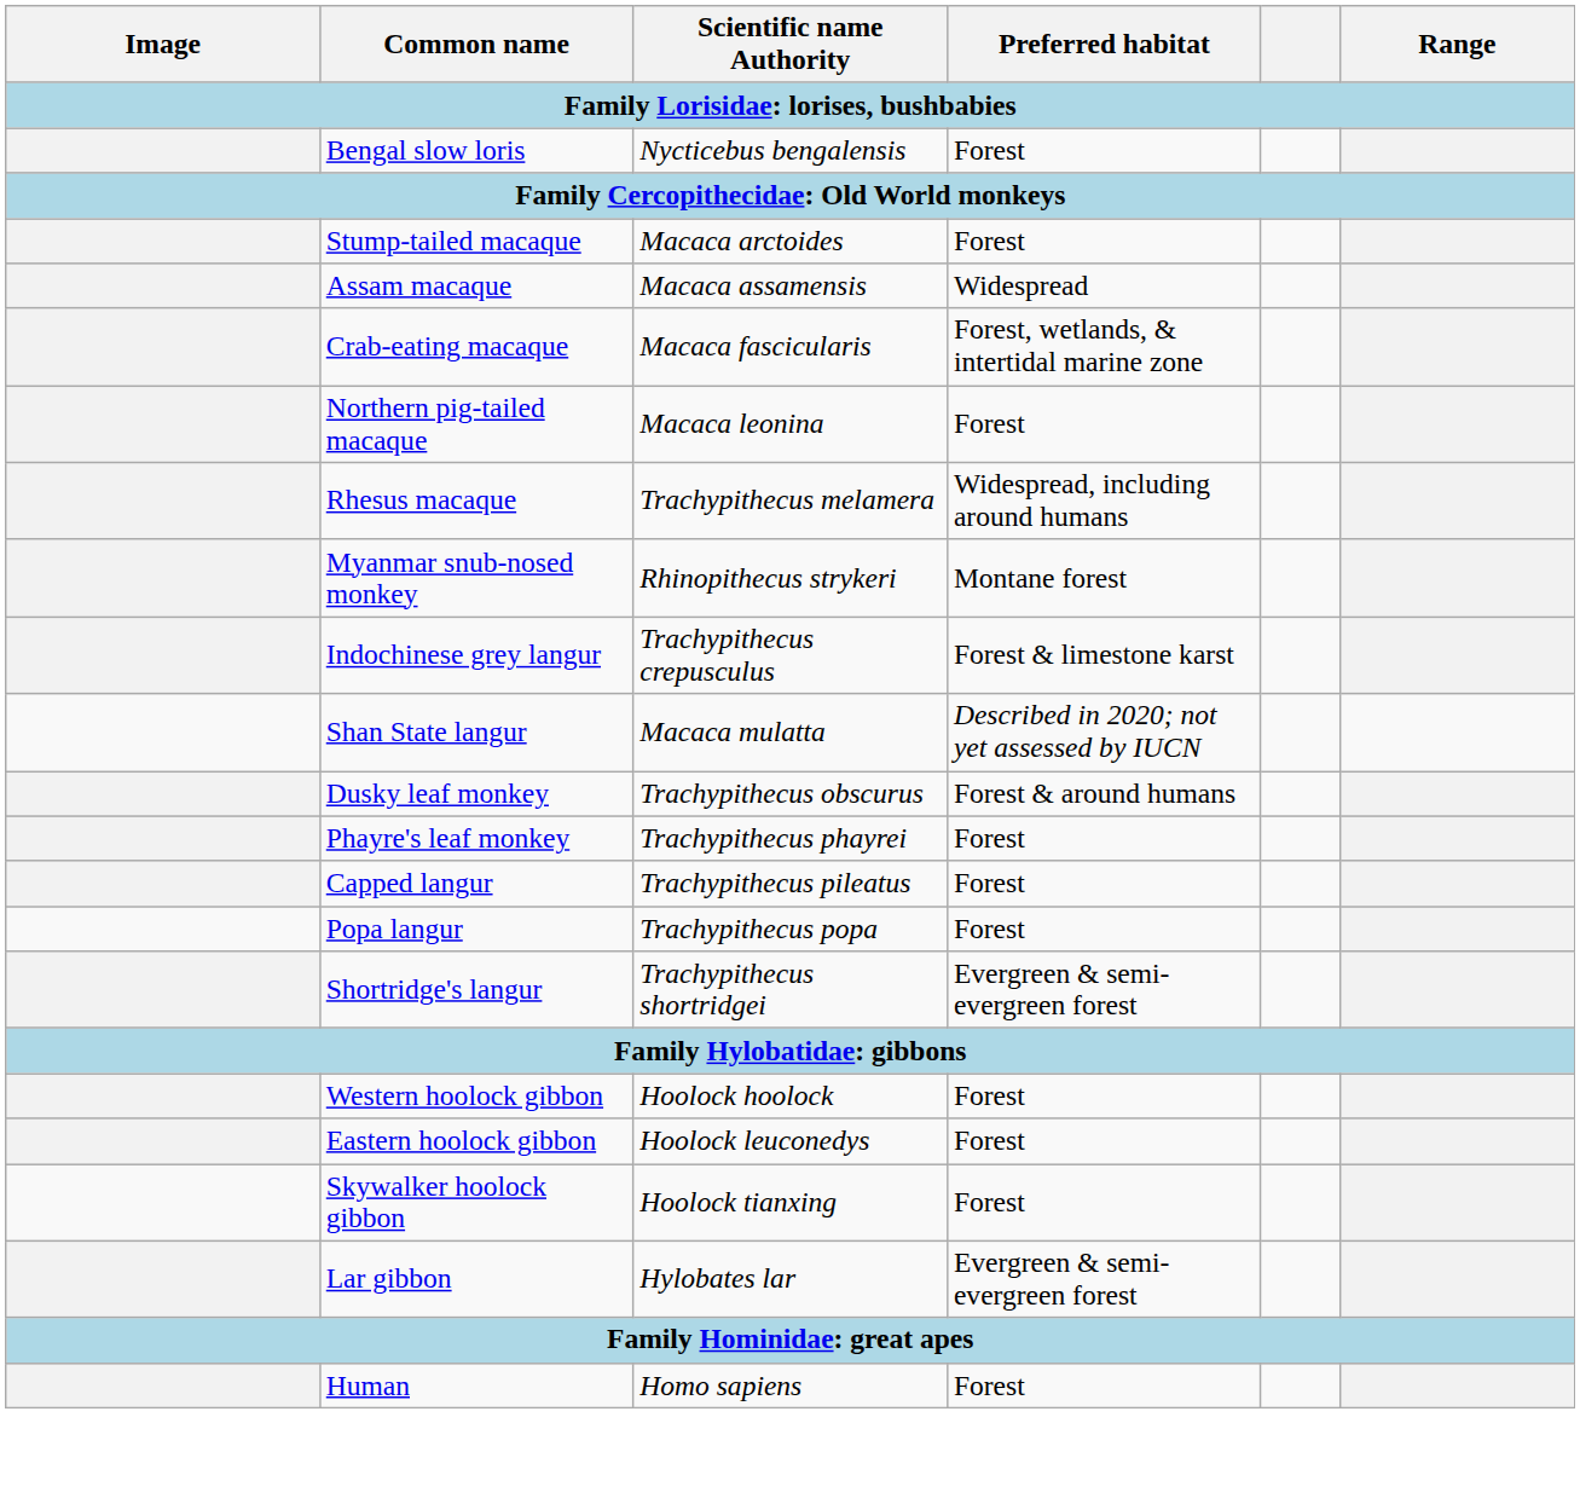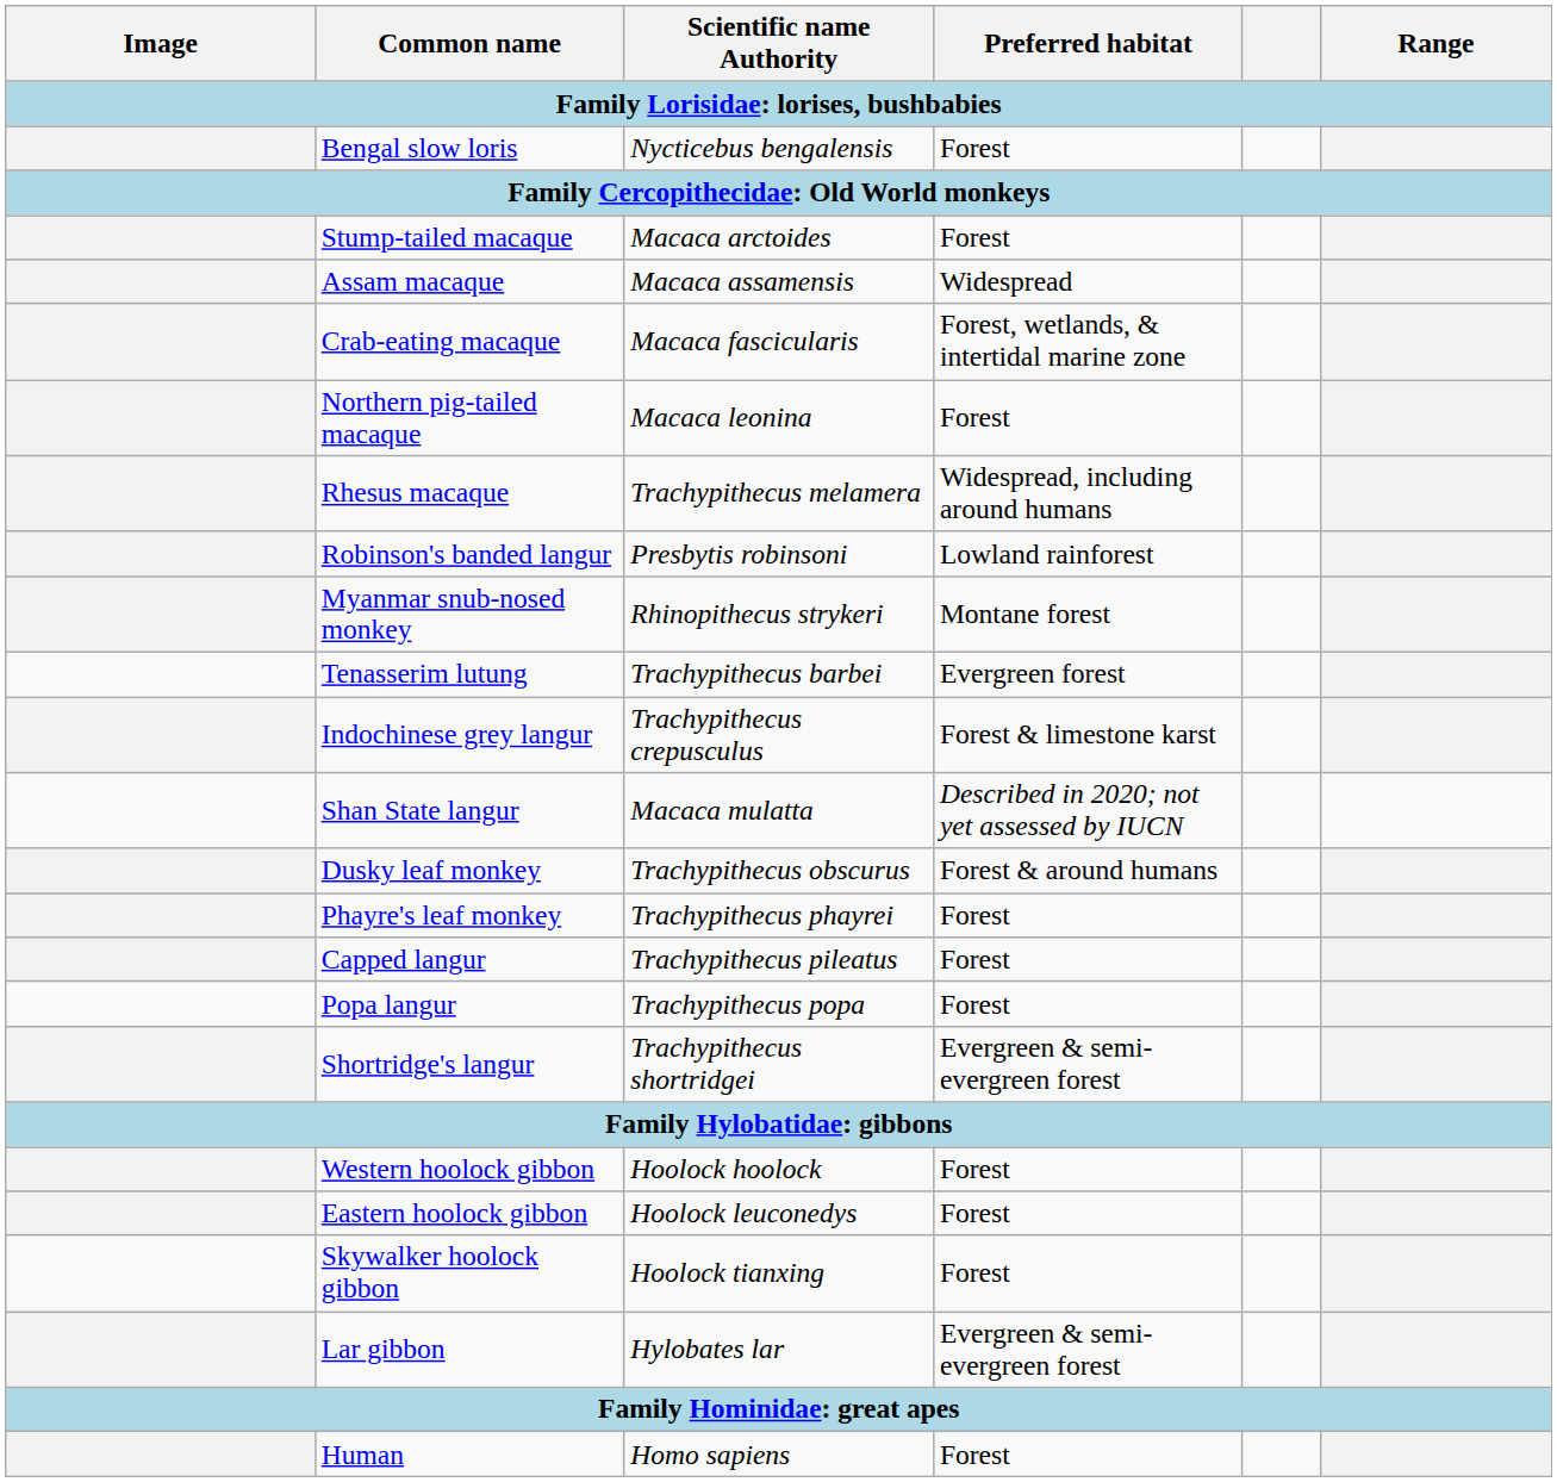+ row: Robinson's banded langur | Presbytis robinsoni | Lowland rainforest
+ row: Tenasserim lutung | Trachypithecus barbei | Evergreen forest
